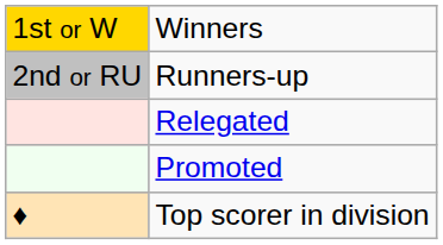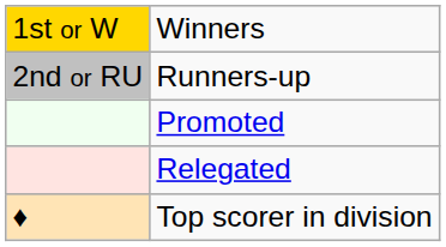rows swapped: Promoted <-> Relegated
